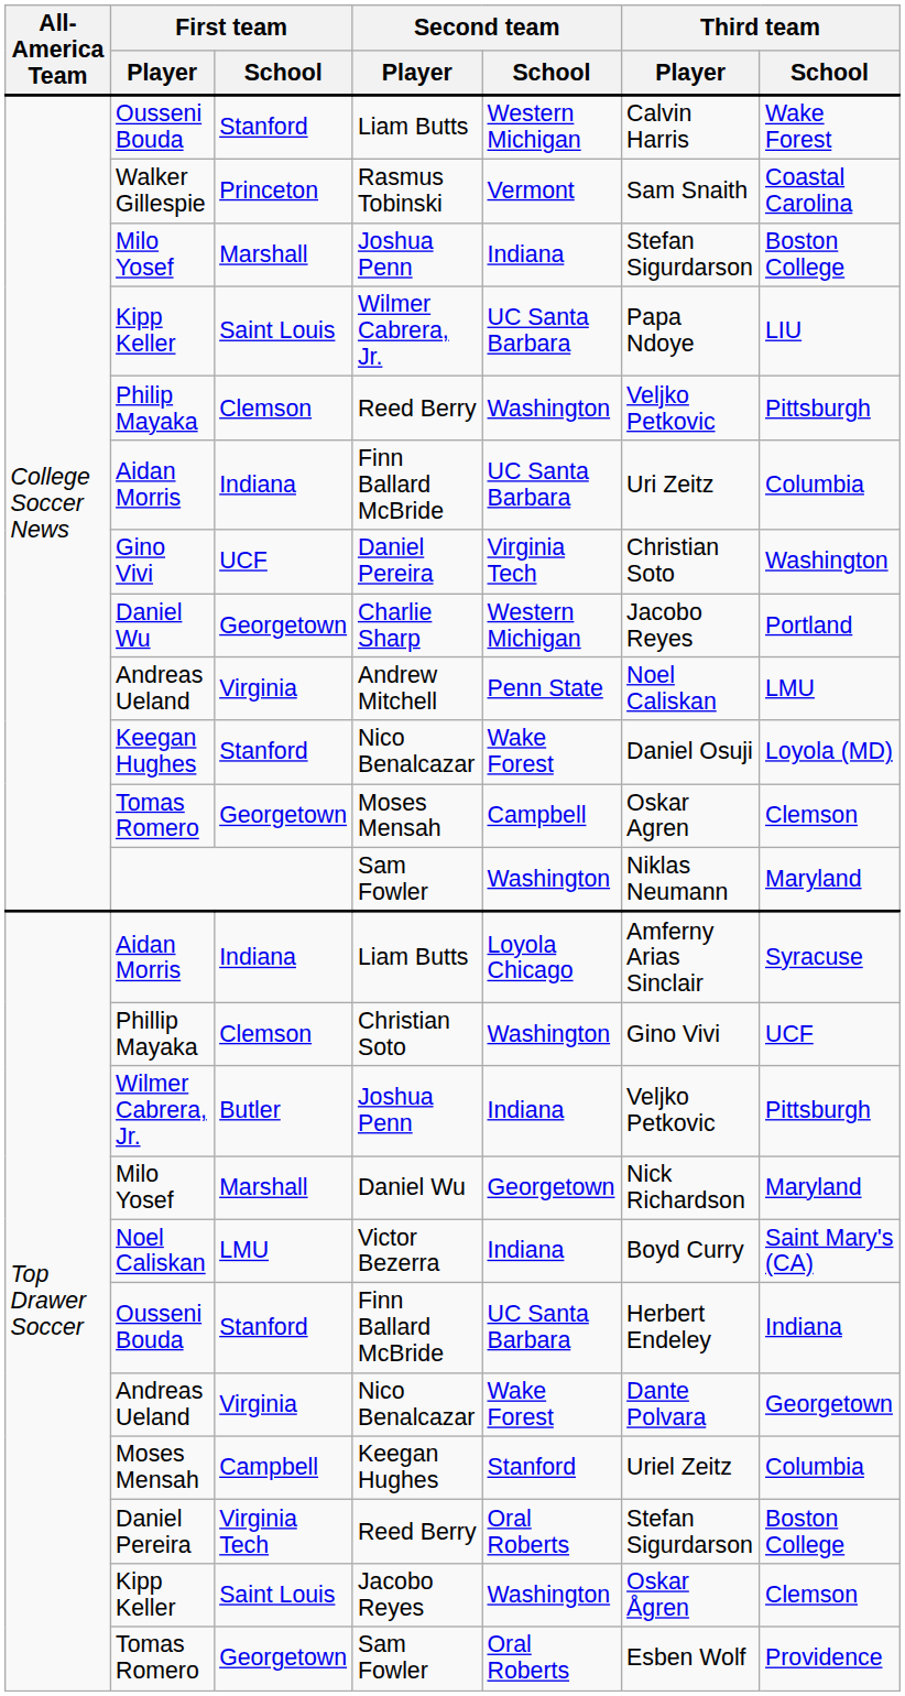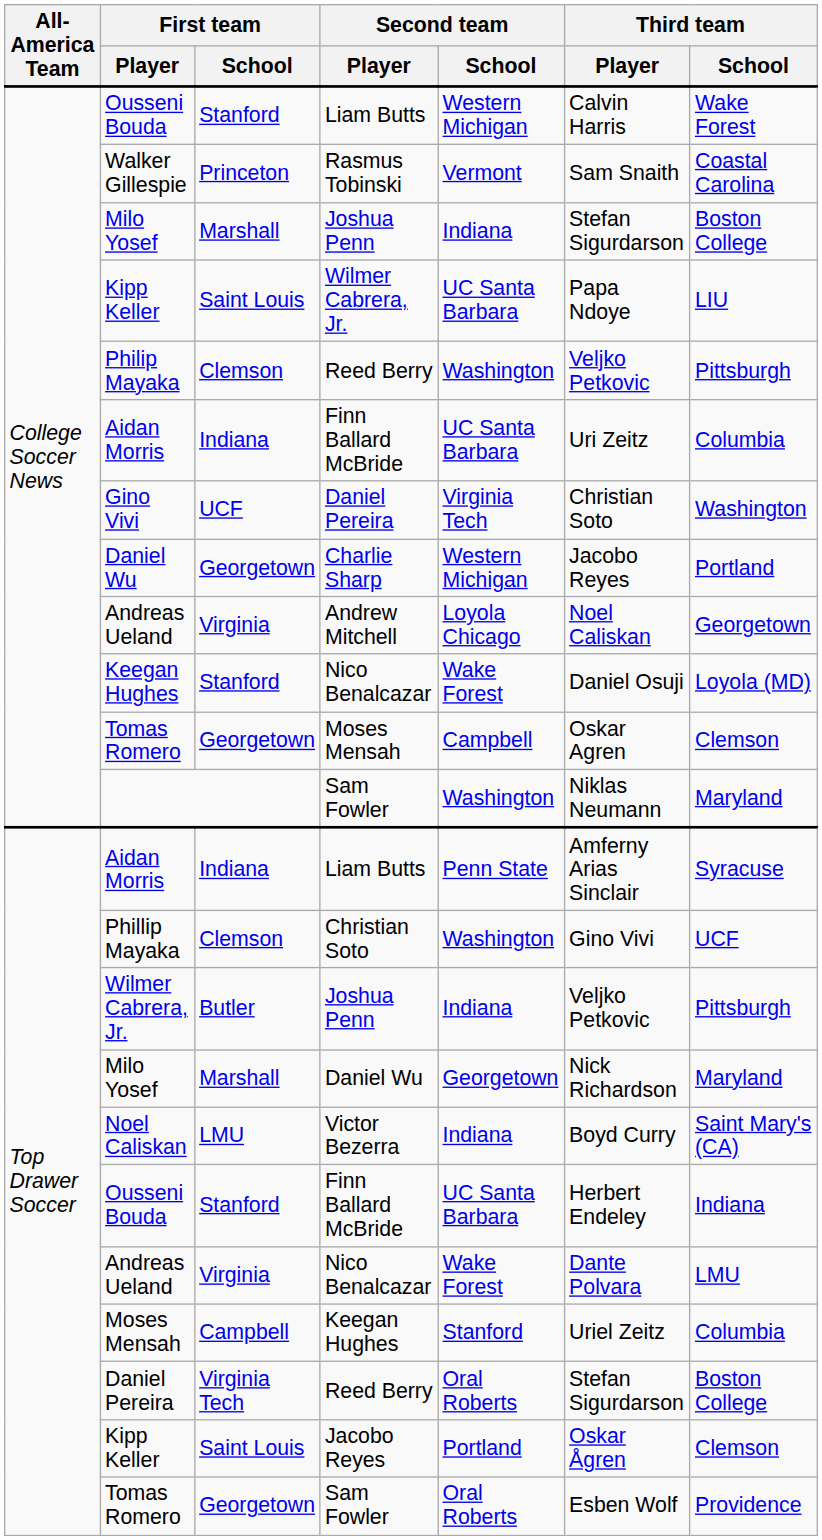Andreas Ueland / Andrew Mitchell | Second team / School: Penn State -> Loyola Chicago
Andreas Ueland / Andrew Mitchell | Third team / School: LMU -> Georgetown
Aidan Morris / Liam Butts | Second team / School: Loyola Chicago -> Penn State
Andreas Ueland / Nico Benalcazar | Third team / School: Georgetown -> LMU
Kipp Keller / Jacobo Reyes | Second team / School: Washington -> Portland
